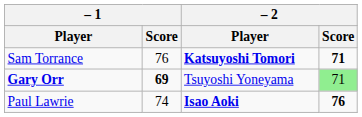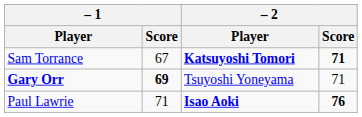Sam Torrance | – 1 / Score: 76 -> 67
Gary Orr | – 2 / Score: lightgreen background -> no background
Paul Lawrie | – 1 / Score: 74 -> 71
